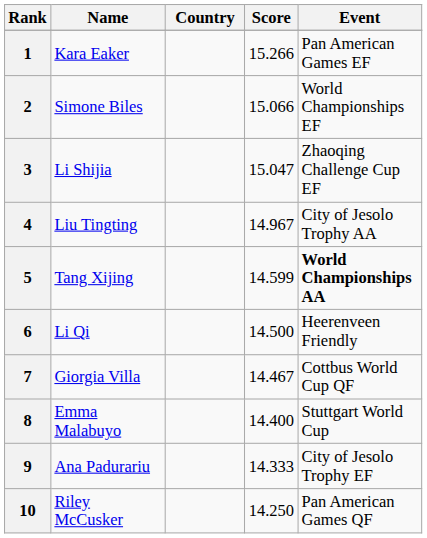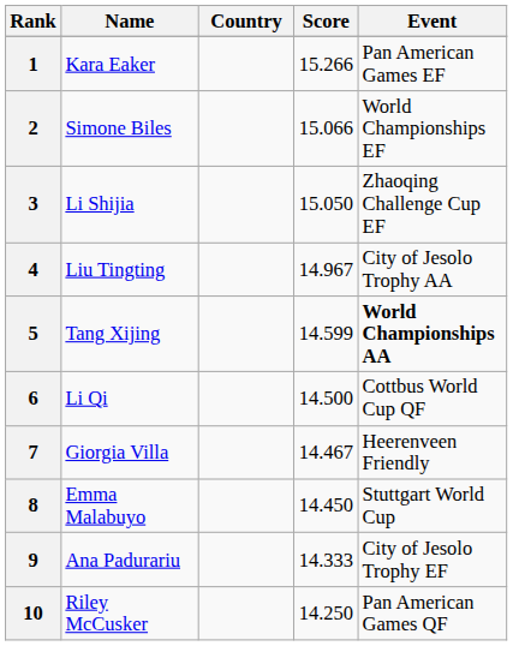3 | Score: 15.047 -> 15.050
6 | Event: Heerenveen Friendly -> Cottbus World Cup QF
7 | Event: Cottbus World Cup QF -> Heerenveen Friendly
8 | Score: 14.400 -> 14.450
